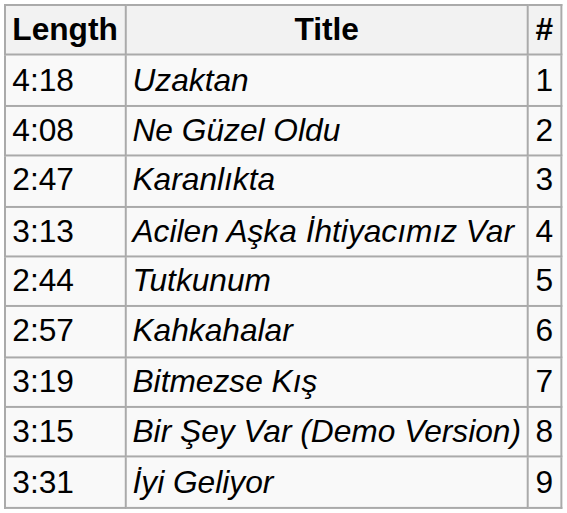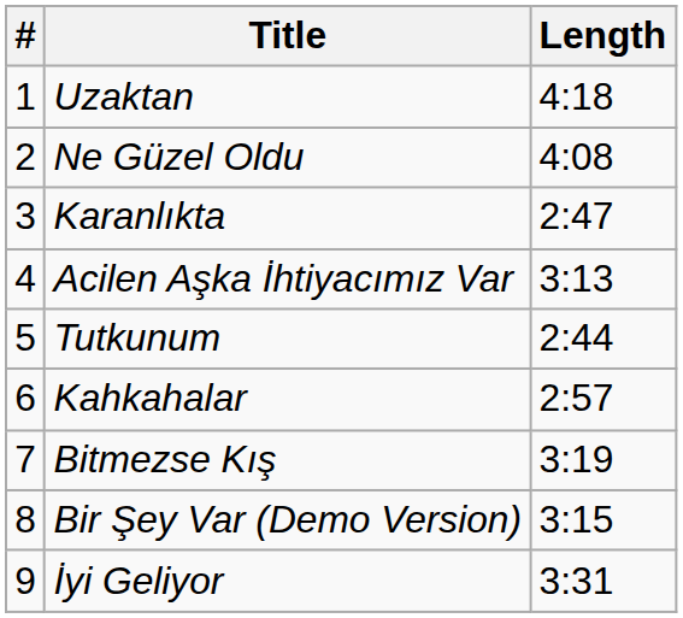columns swapped: # <-> Length
